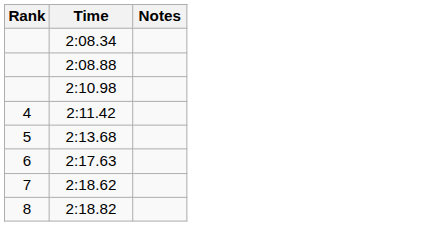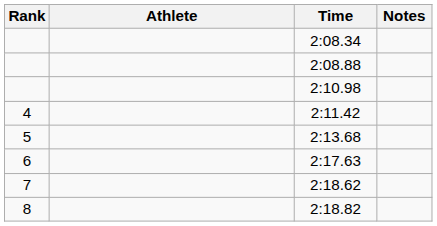+ column: Athlete
